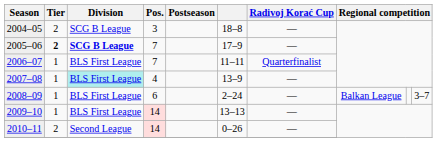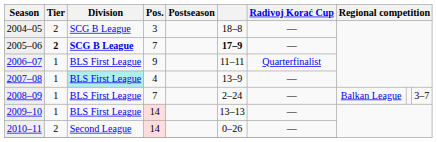2005–06 | column 6: normal -> bold
2006–07 | Pos.: 7 -> 9
2008–09 | Pos.: 6 -> 7
